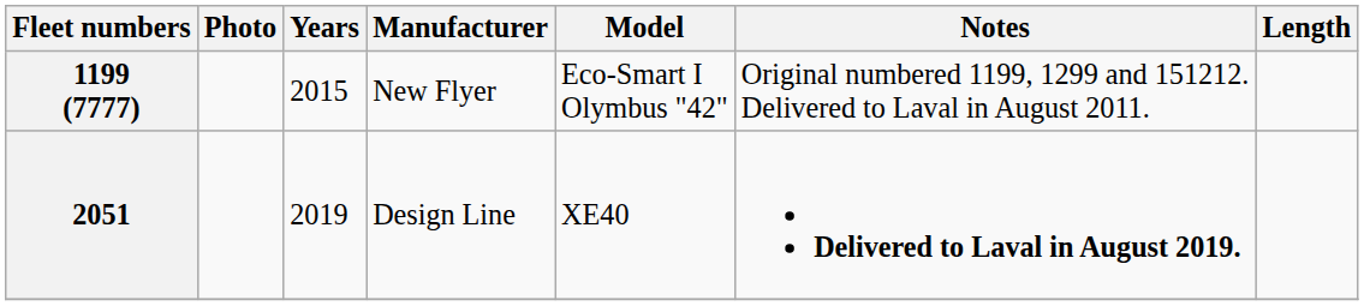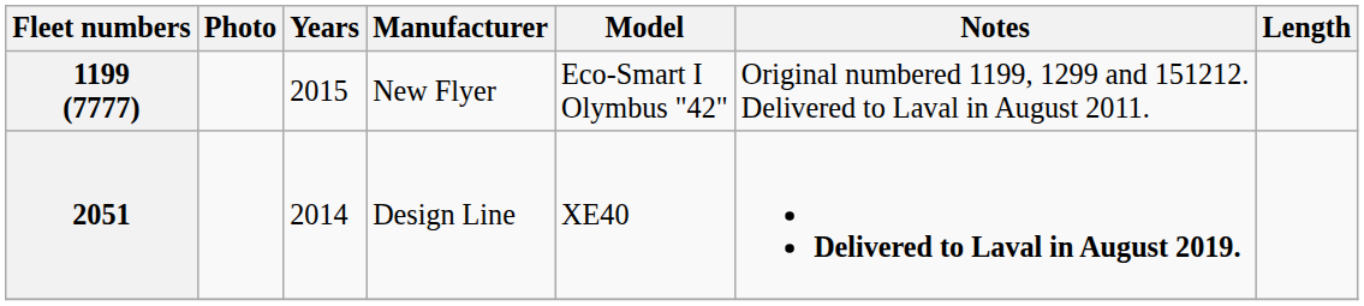2051 | Years: 2019 -> 2014
